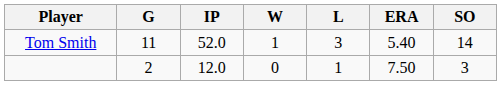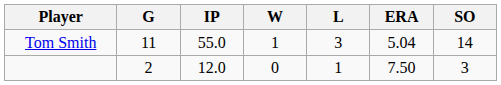Tom Smith | IP: 52.0 -> 55.0
Tom Smith | ERA: 5.40 -> 5.04
